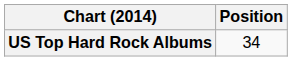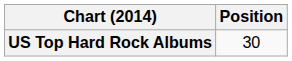US Top Hard Rock Albums | Position: 34 -> 30
